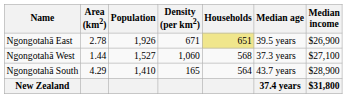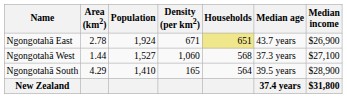Ngongotahā East | Population: 1,926 -> 1,924
Ngongotahā East | Median age: 39.5 years -> 43.7 years
Ngongotahā South | Median age: 43.7 years -> 39.5 years
